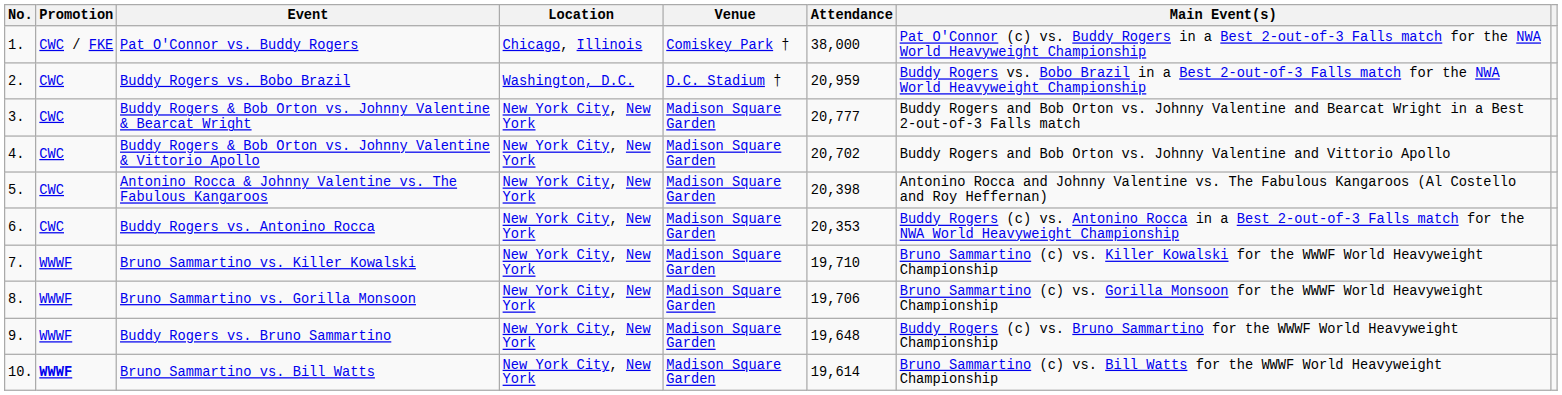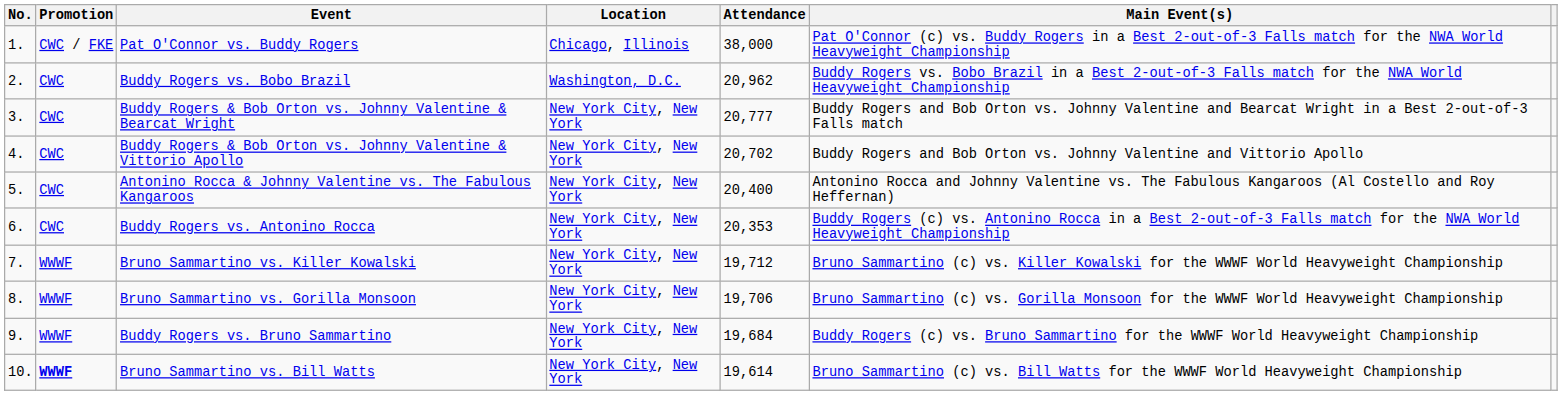- column: Venue | Comiskey Park † | D.C. Stadium † | Madison Square Garden | Madison Square Garden | Madison Square Garden | Madison Square Garden | Madison Square Garden | Madison Square Garden | Madison Square Garden | Madison Square Garden
Buddy Rogers vs. Bobo Brazil | Attendance: 20,959 -> 20,962
Antonino Rocca & Johnny Valentine vs. The Fabulous Kangaroos | Attendance: 20,398 -> 20,400
Bruno Sammartino vs. Killer Kowalski | Attendance: 19,710 -> 19,712
Buddy Rogers vs. Bruno Sammartino | Attendance: 19,648 -> 19,684
